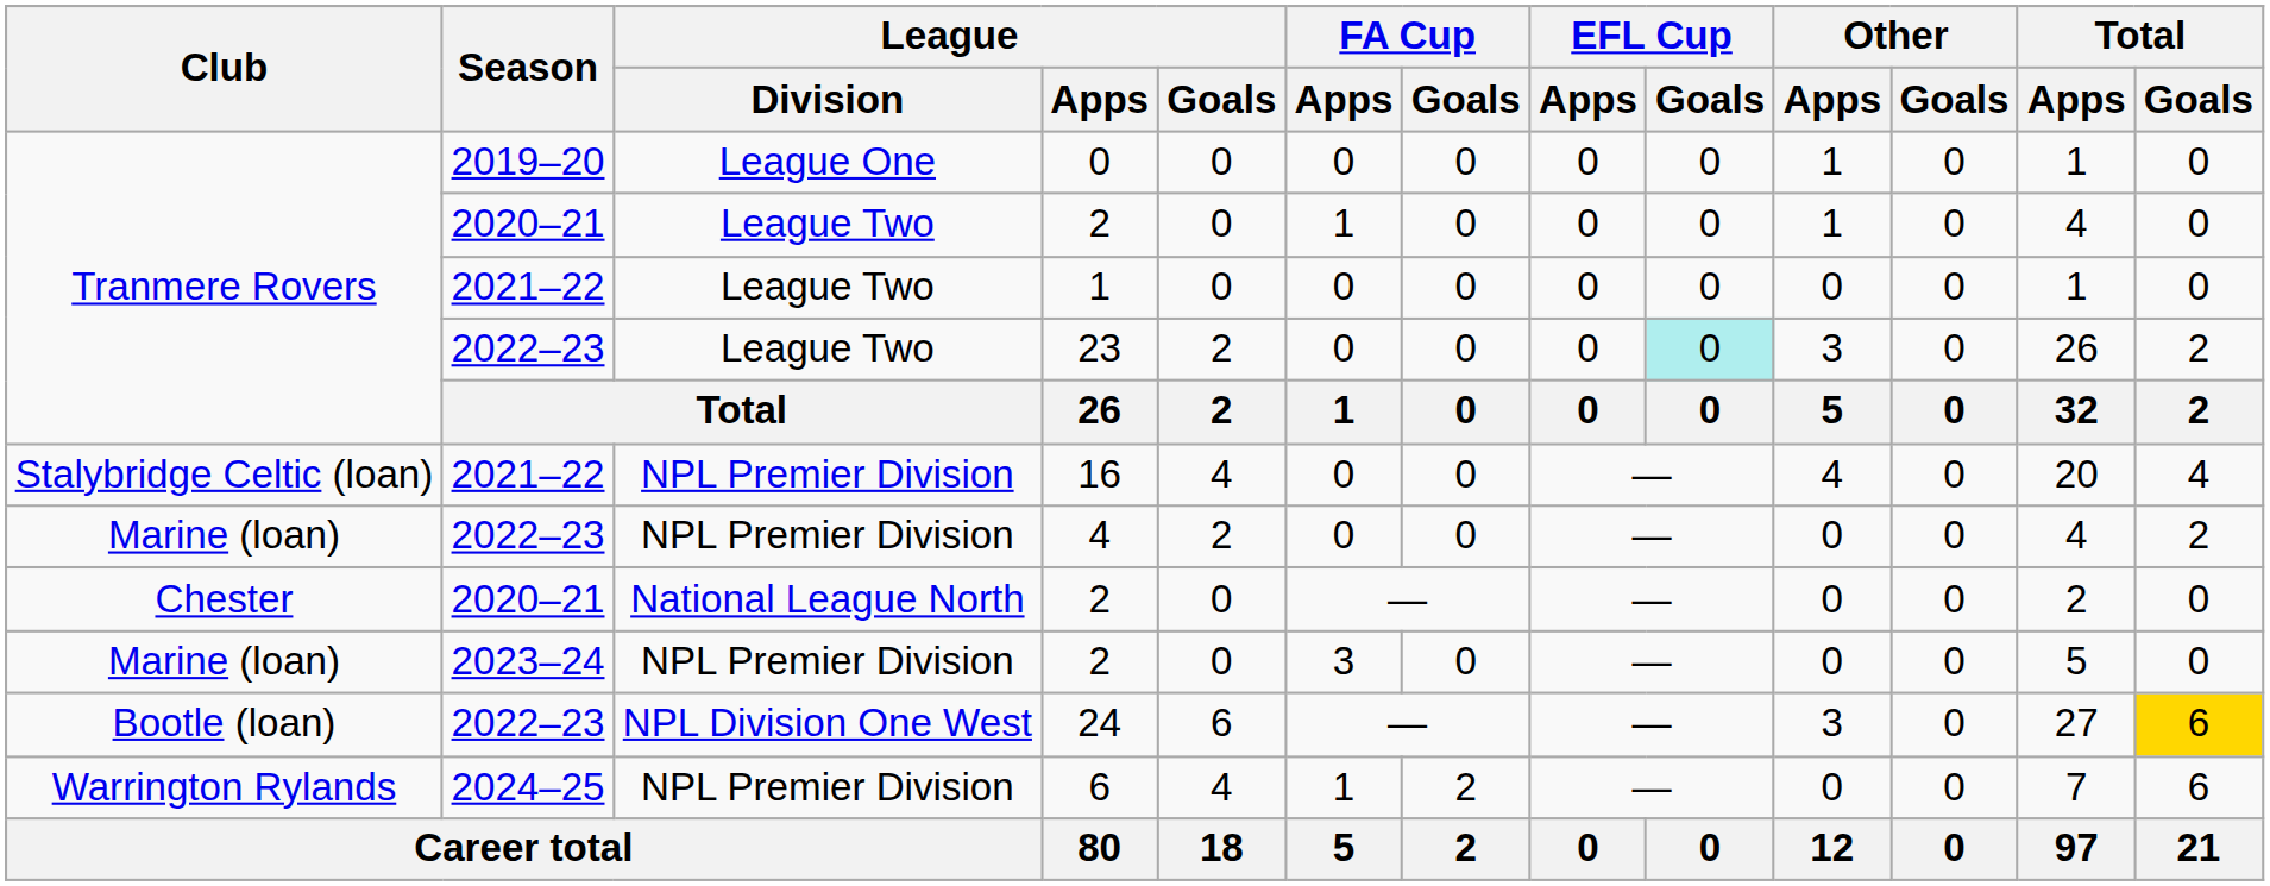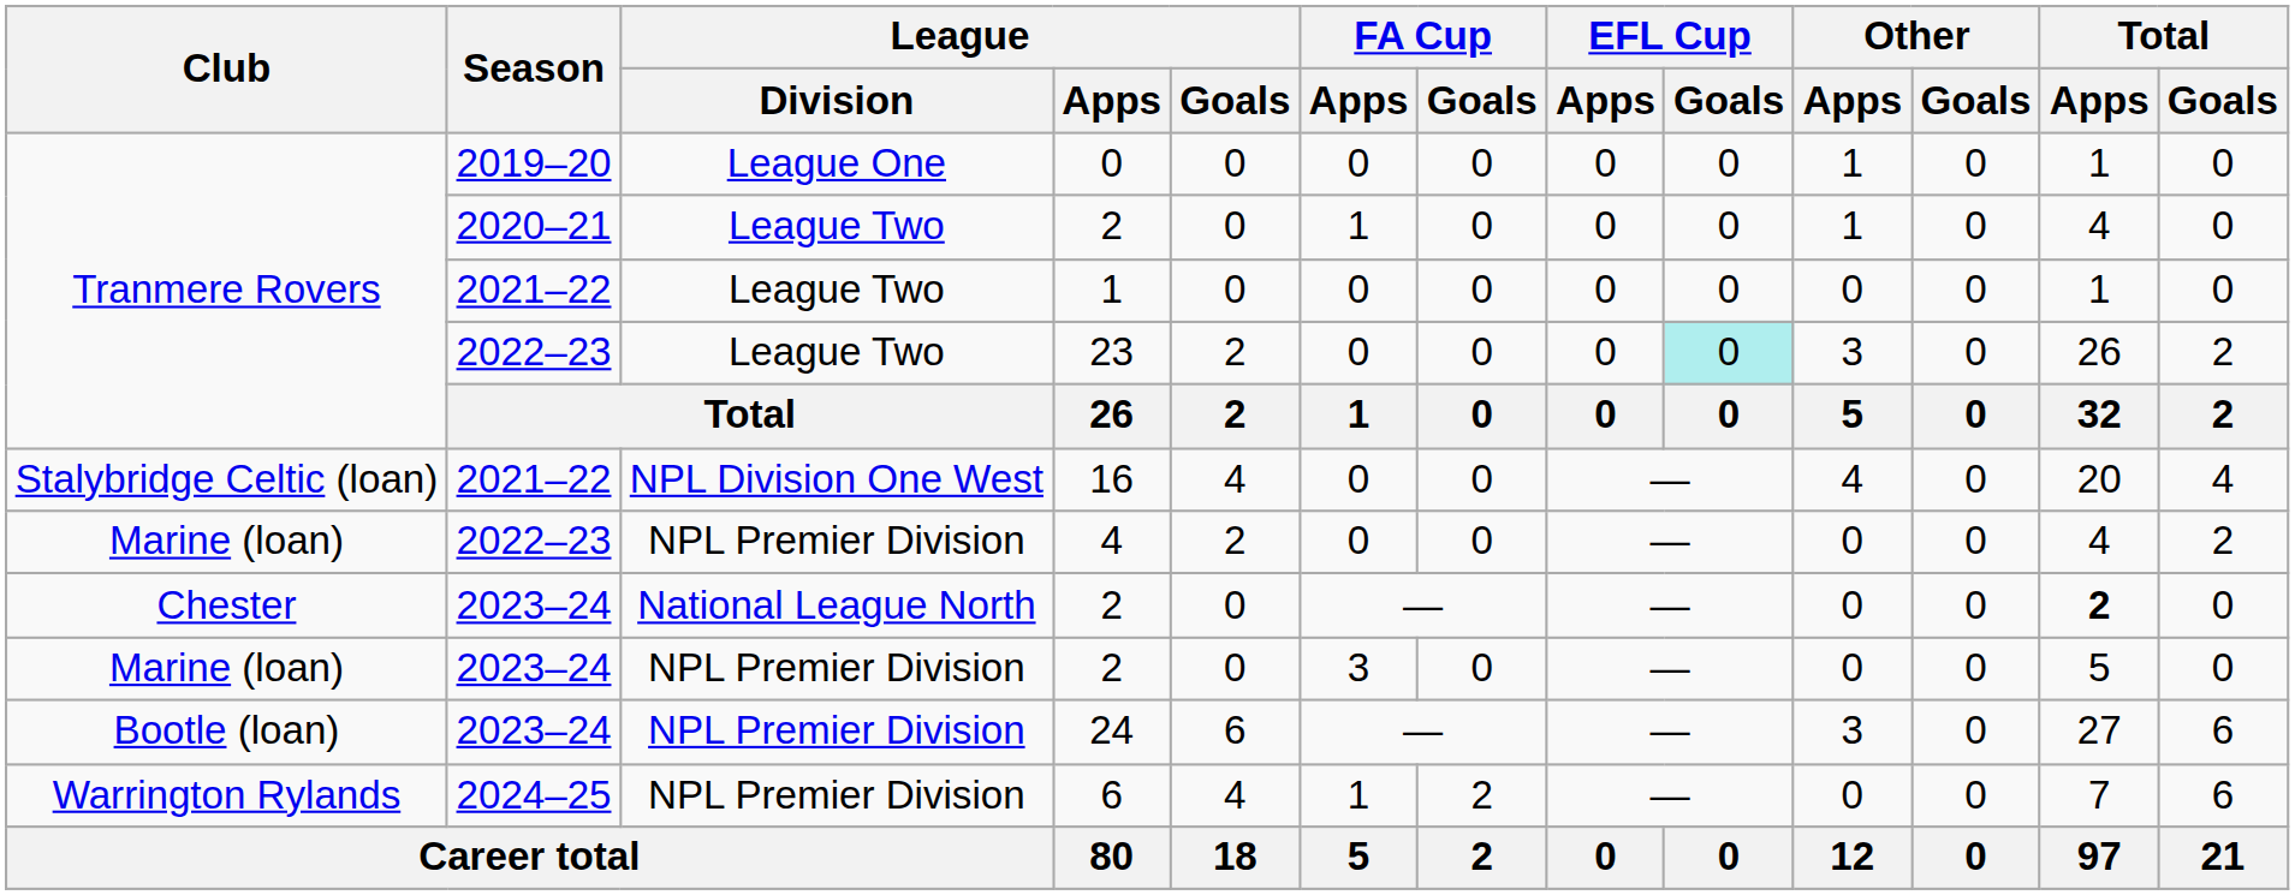16 | League / Division: NPL Premier Division -> NPL Division One West
Chester / 2 | Season: 2020–21 -> 2023–24
Chester / 2 | Total / Apps: normal -> bold
24 | Season: 2022–23 -> 2023–24
24 | League / Division: NPL Division One West -> NPL Premier Division
24 | Total / Goals: gold background -> no background
